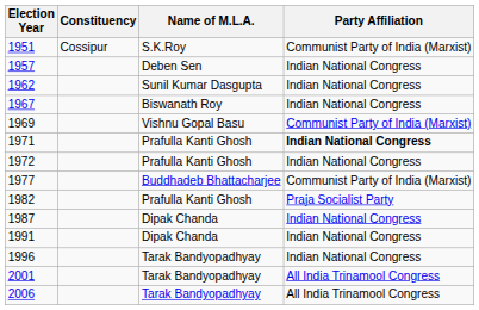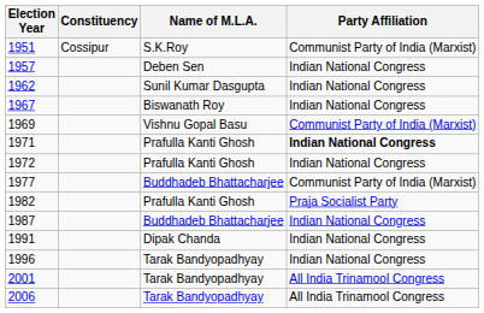1987 | Name of M.L.A.: Dipak Chanda -> Buddhadeb Bhattacharjee
